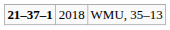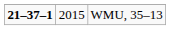WMU, 35–13 | column 2: 2018 -> 2015
